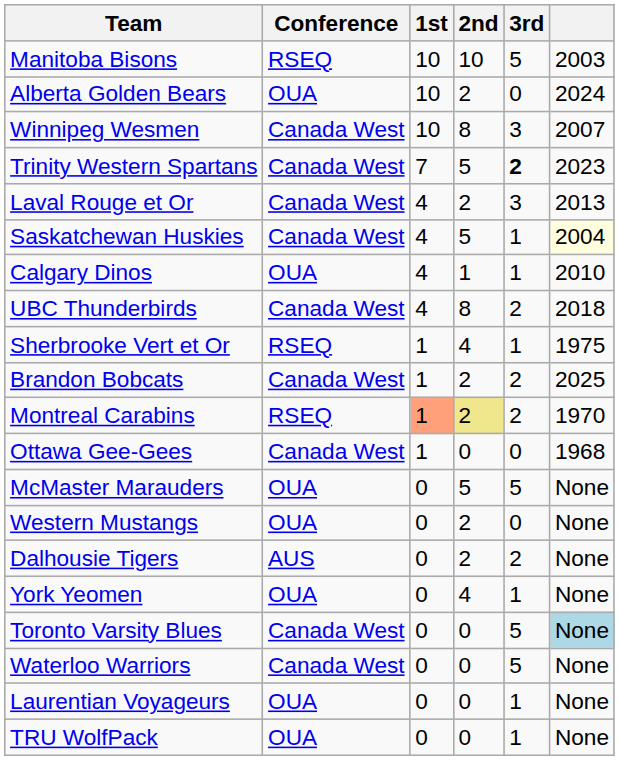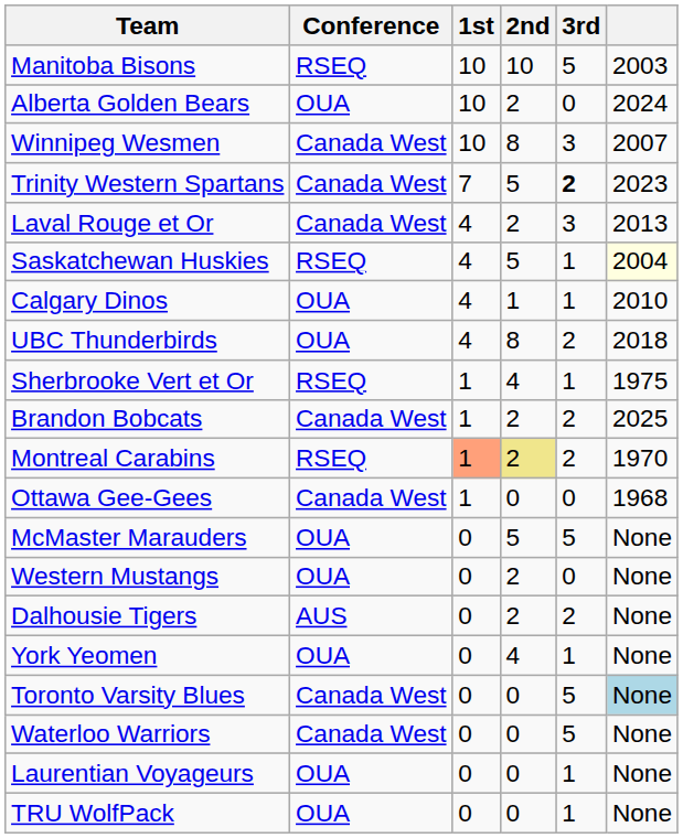Saskatchewan Huskies | Conference: Canada West -> RSEQ
UBC Thunderbirds | Conference: Canada West -> OUA
